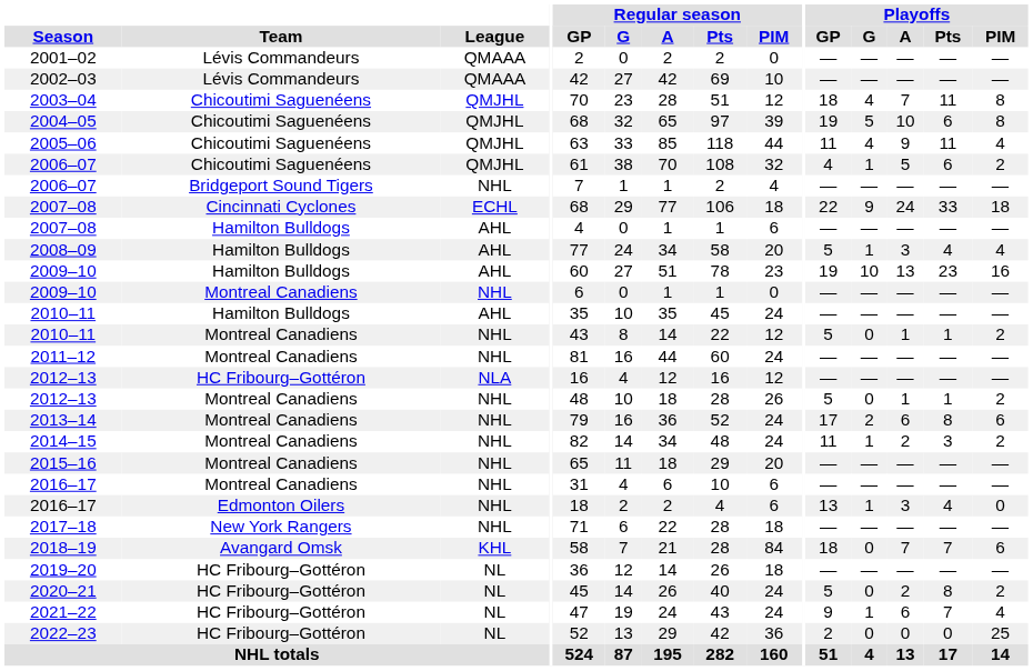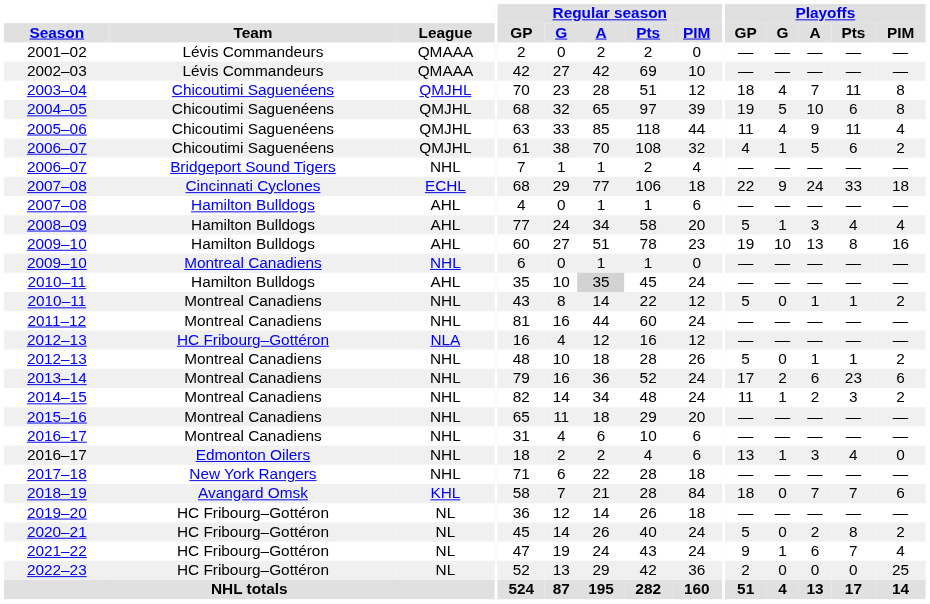2009–10 / Hamilton Bulldogs | Playoffs / Pts: 23 -> 8
2010–11 / Hamilton Bulldogs | Regular season / A: no background -> lightgrey background
2013–14 | Playoffs / Pts: 8 -> 23
